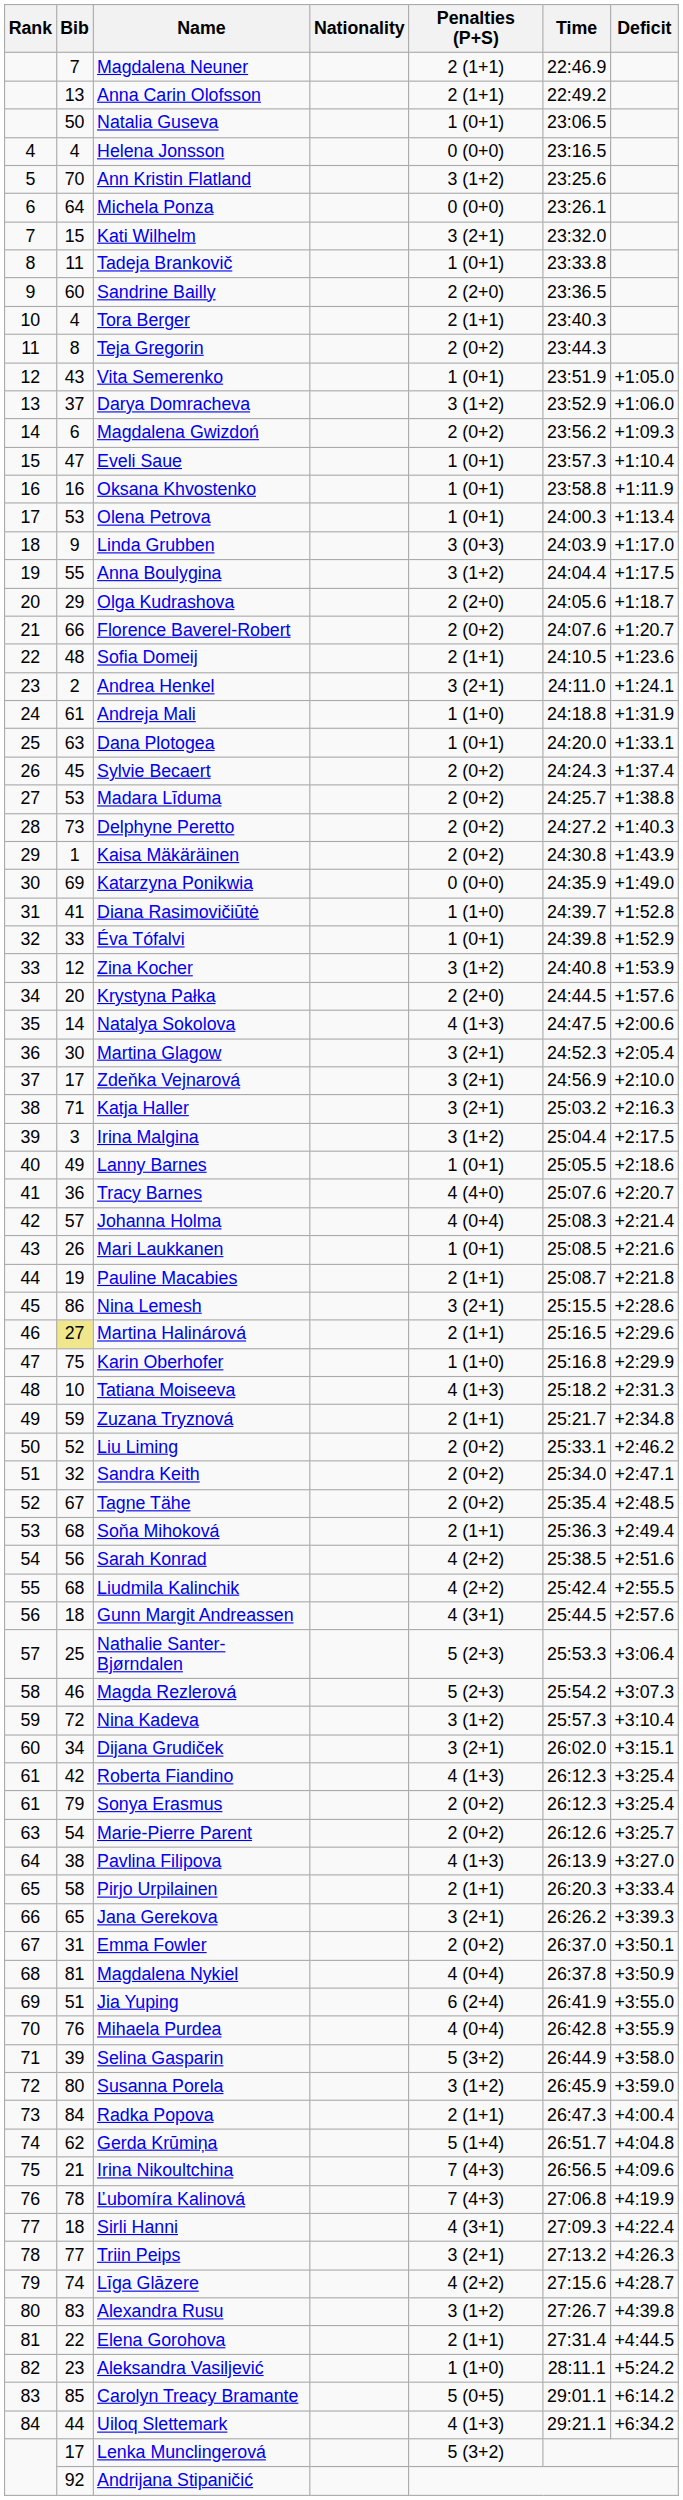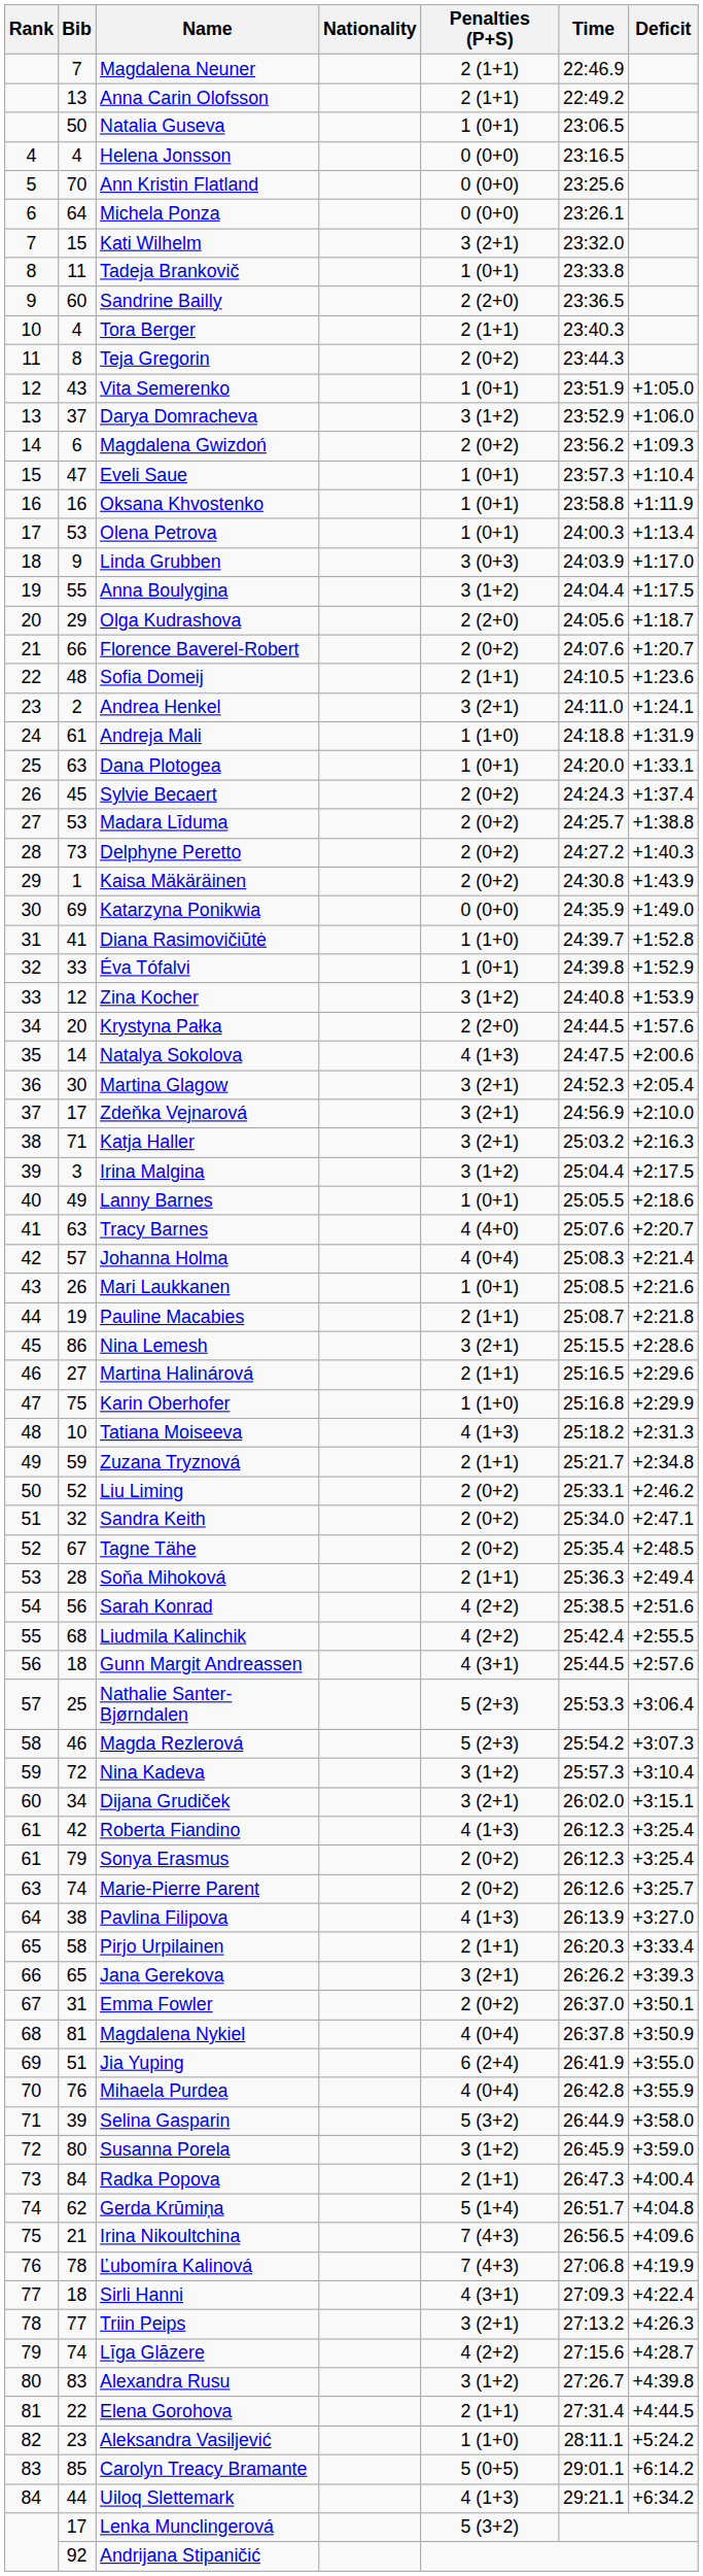Ann Kristin Flatland | Penalties (P+S): 3 (1+2) -> 0 (0+0)
Tracy Barnes | Bib: 36 -> 63
Martina Halinárová | Bib: khaki background -> no background
Soňa Mihoková | Bib: 68 -> 28
Marie-Pierre Parent | Bib: 54 -> 74
